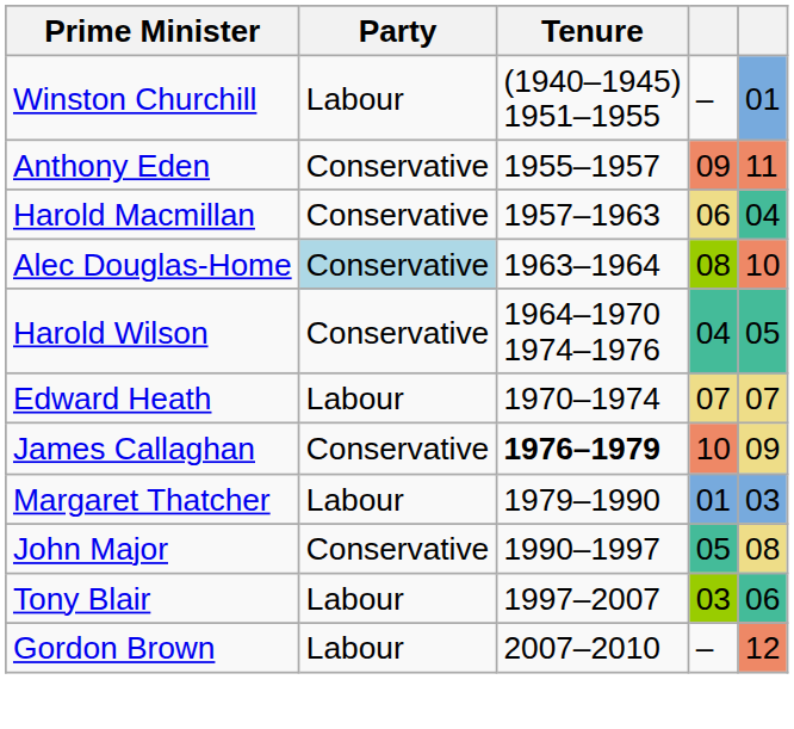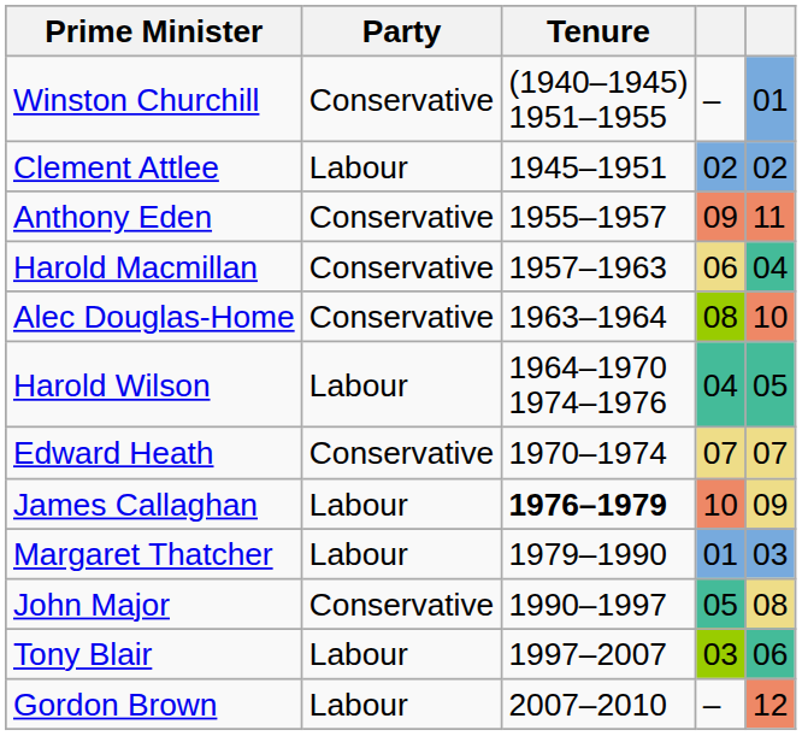Winston Churchill | Party: Labour -> Conservative
+ row: Clement Attlee | Labour | 1945–1951 | 02 | 02
Alec Douglas-Home | Party: lightblue background -> no background
Harold Wilson | Party: Conservative -> Labour
Edward Heath | Party: Labour -> Conservative
James Callaghan | Party: Conservative -> Labour
